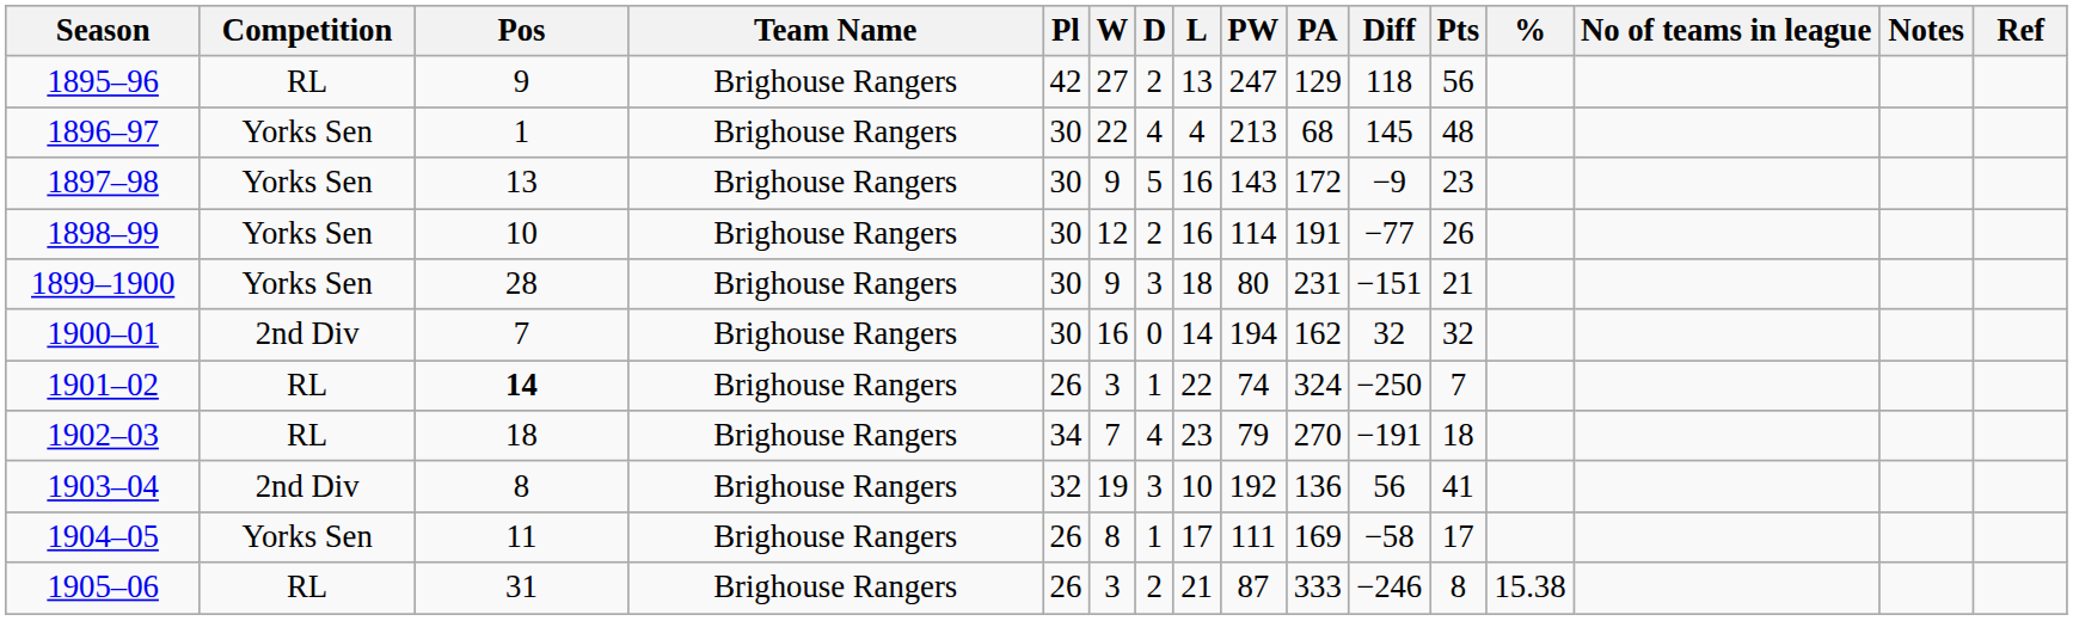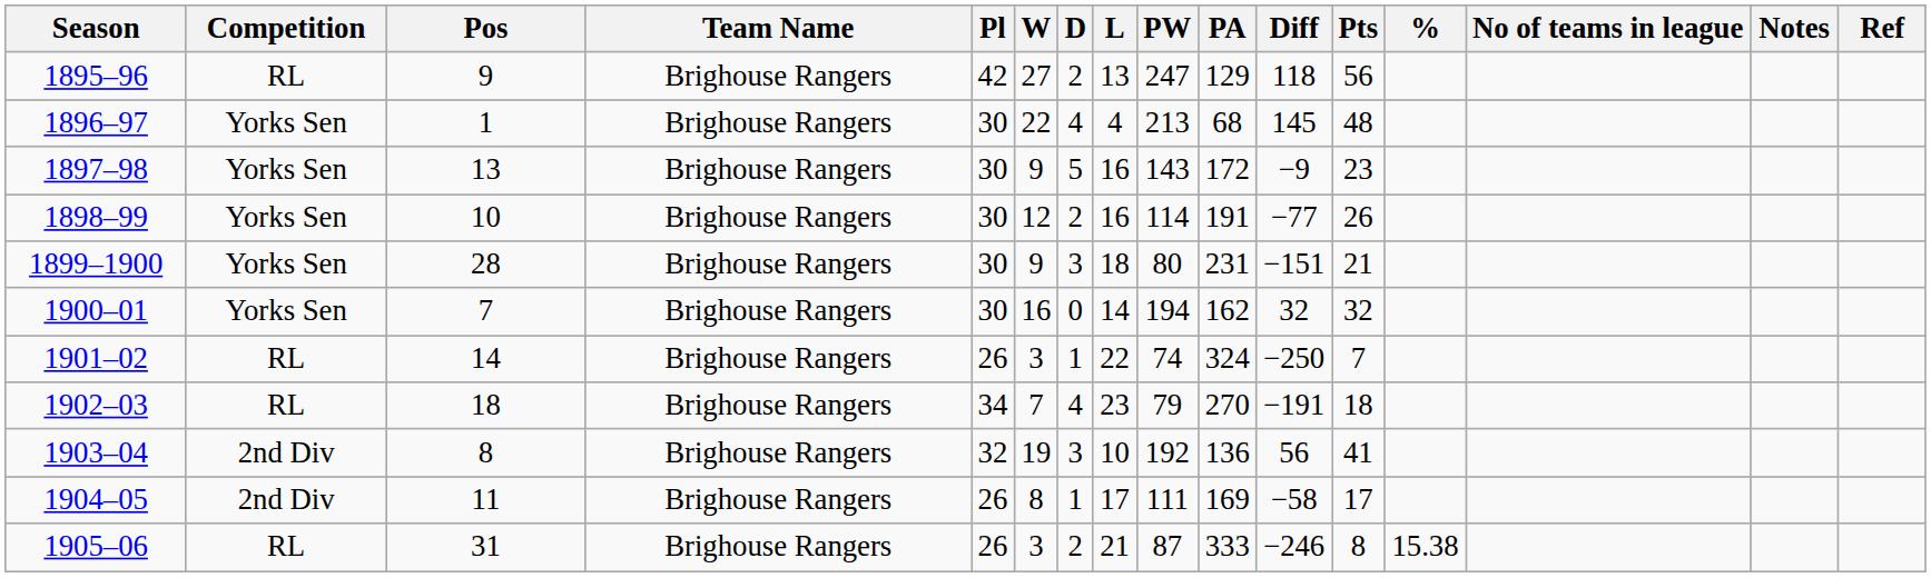1900–01 | Competition: 2nd Div -> Yorks Sen
1901–02 | Pos: bold -> normal
1904–05 | Competition: Yorks Sen -> 2nd Div
